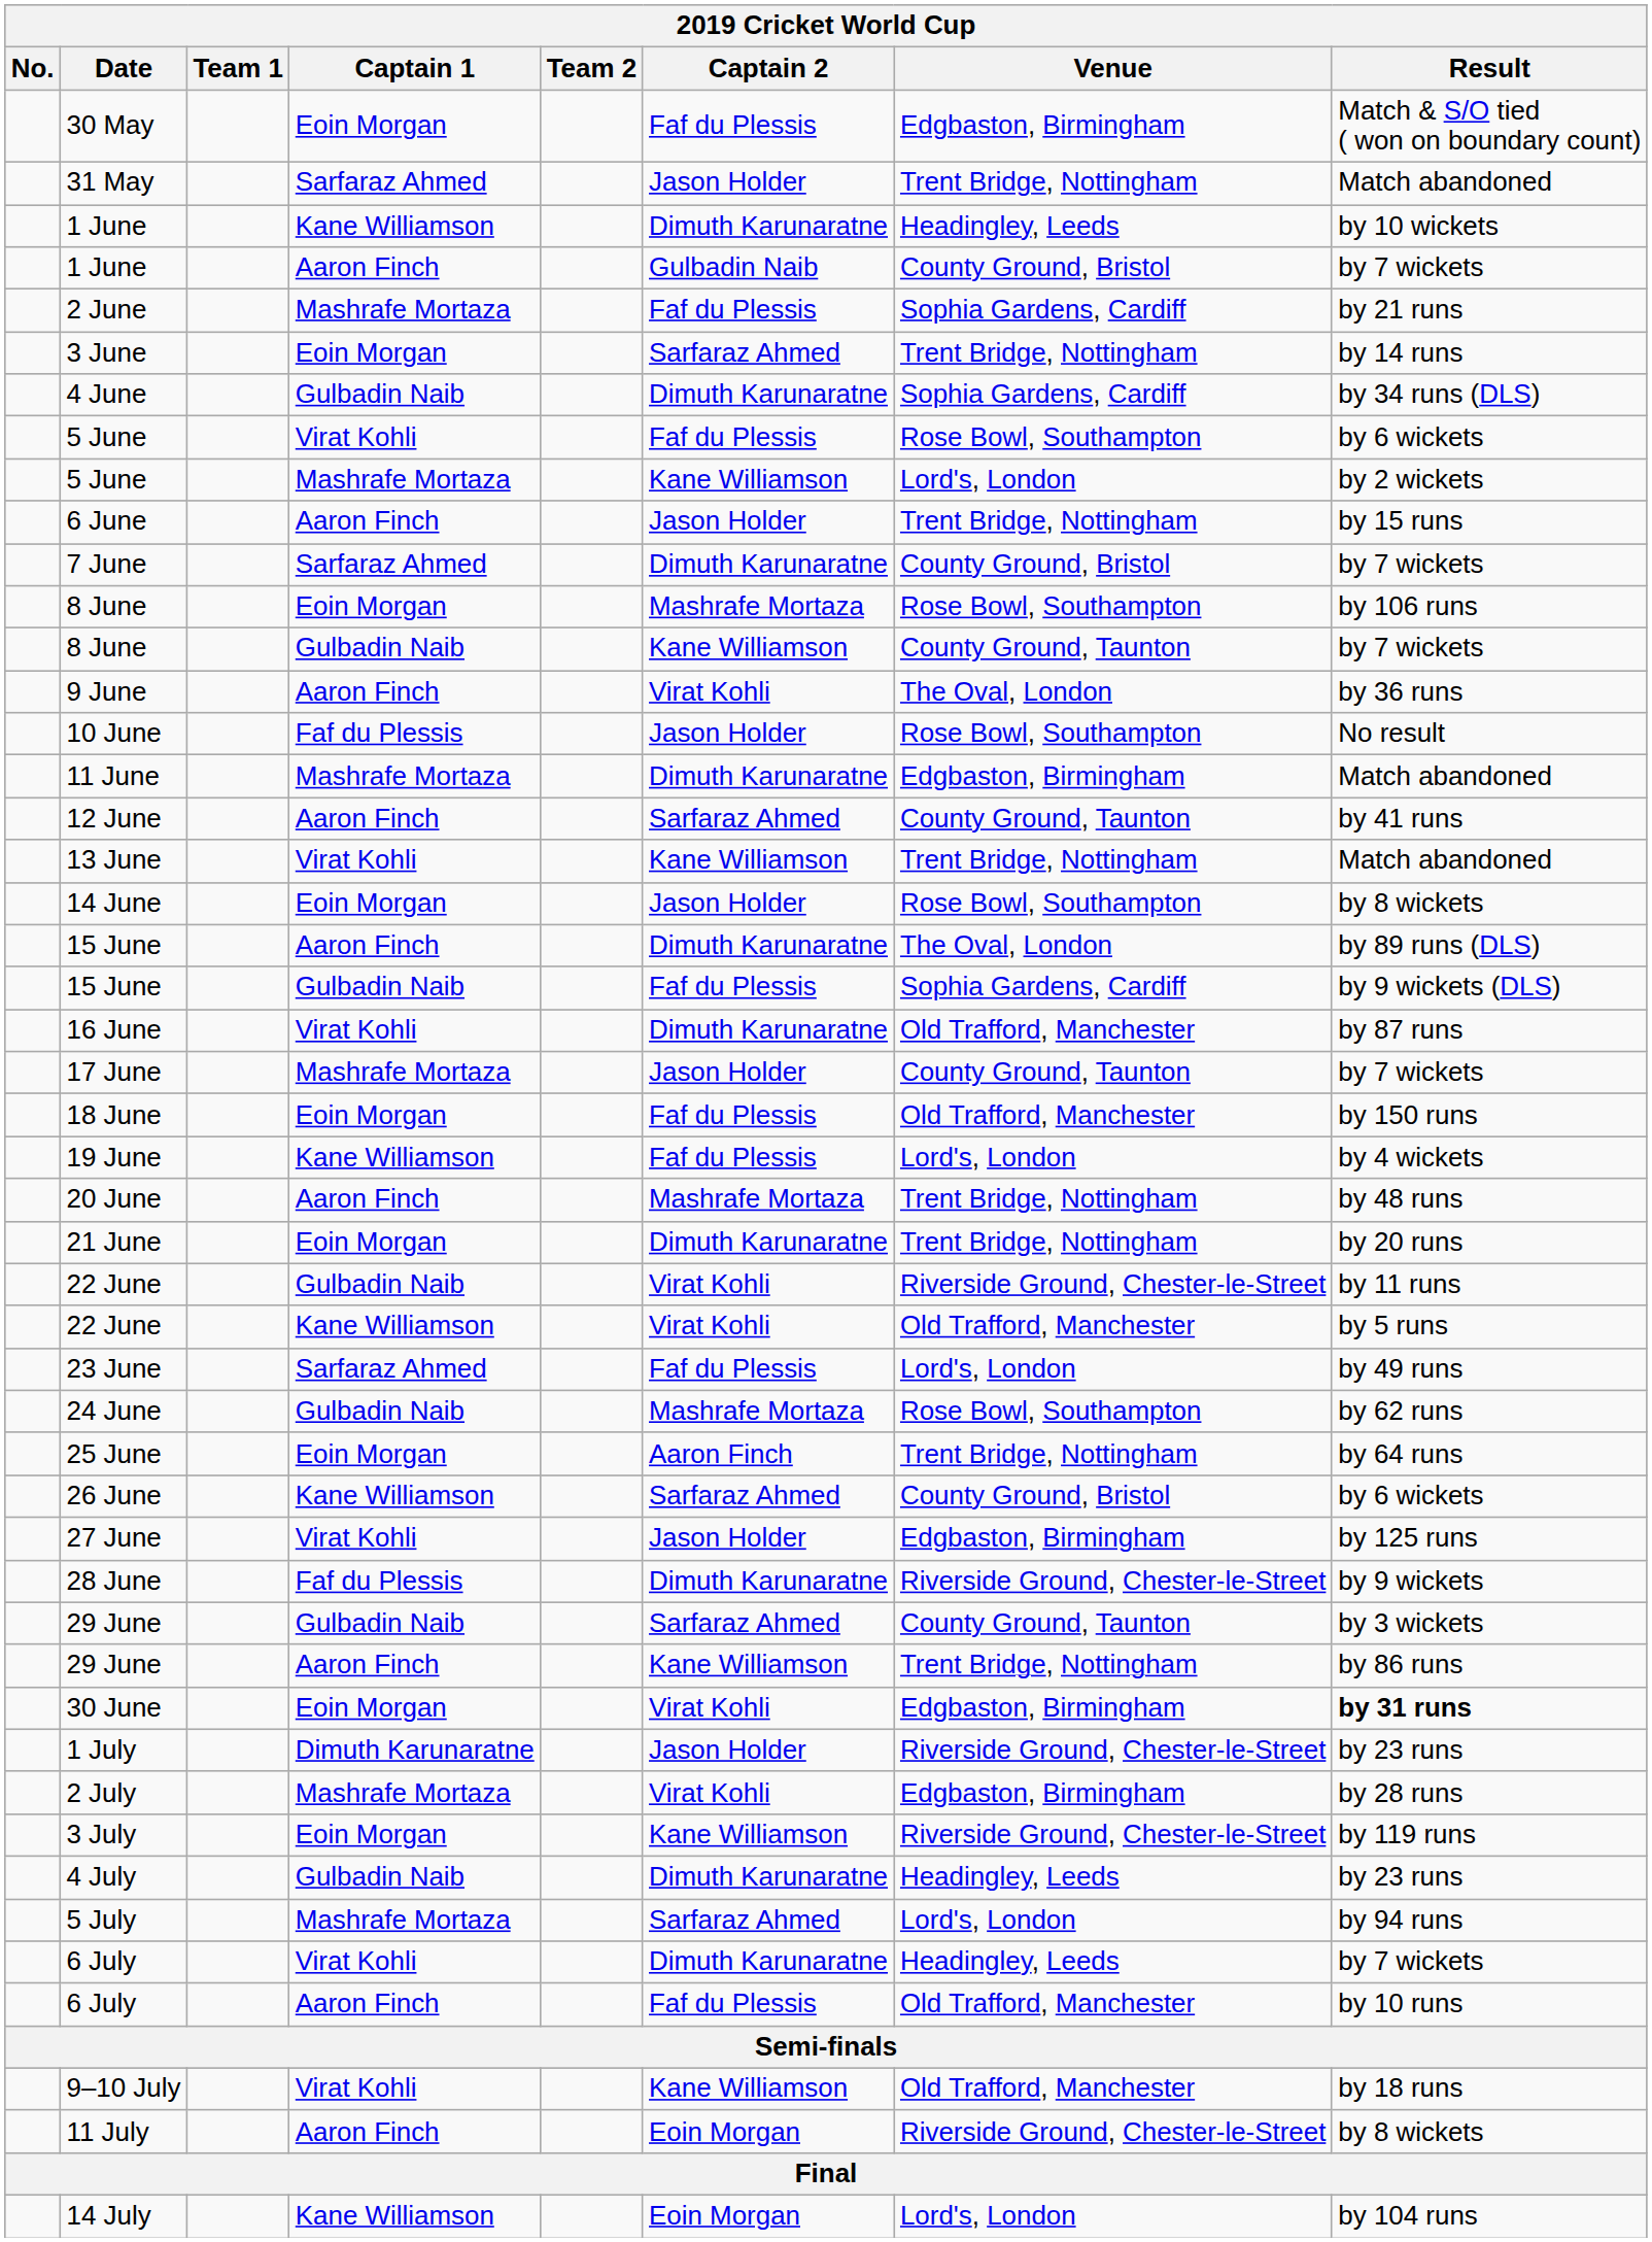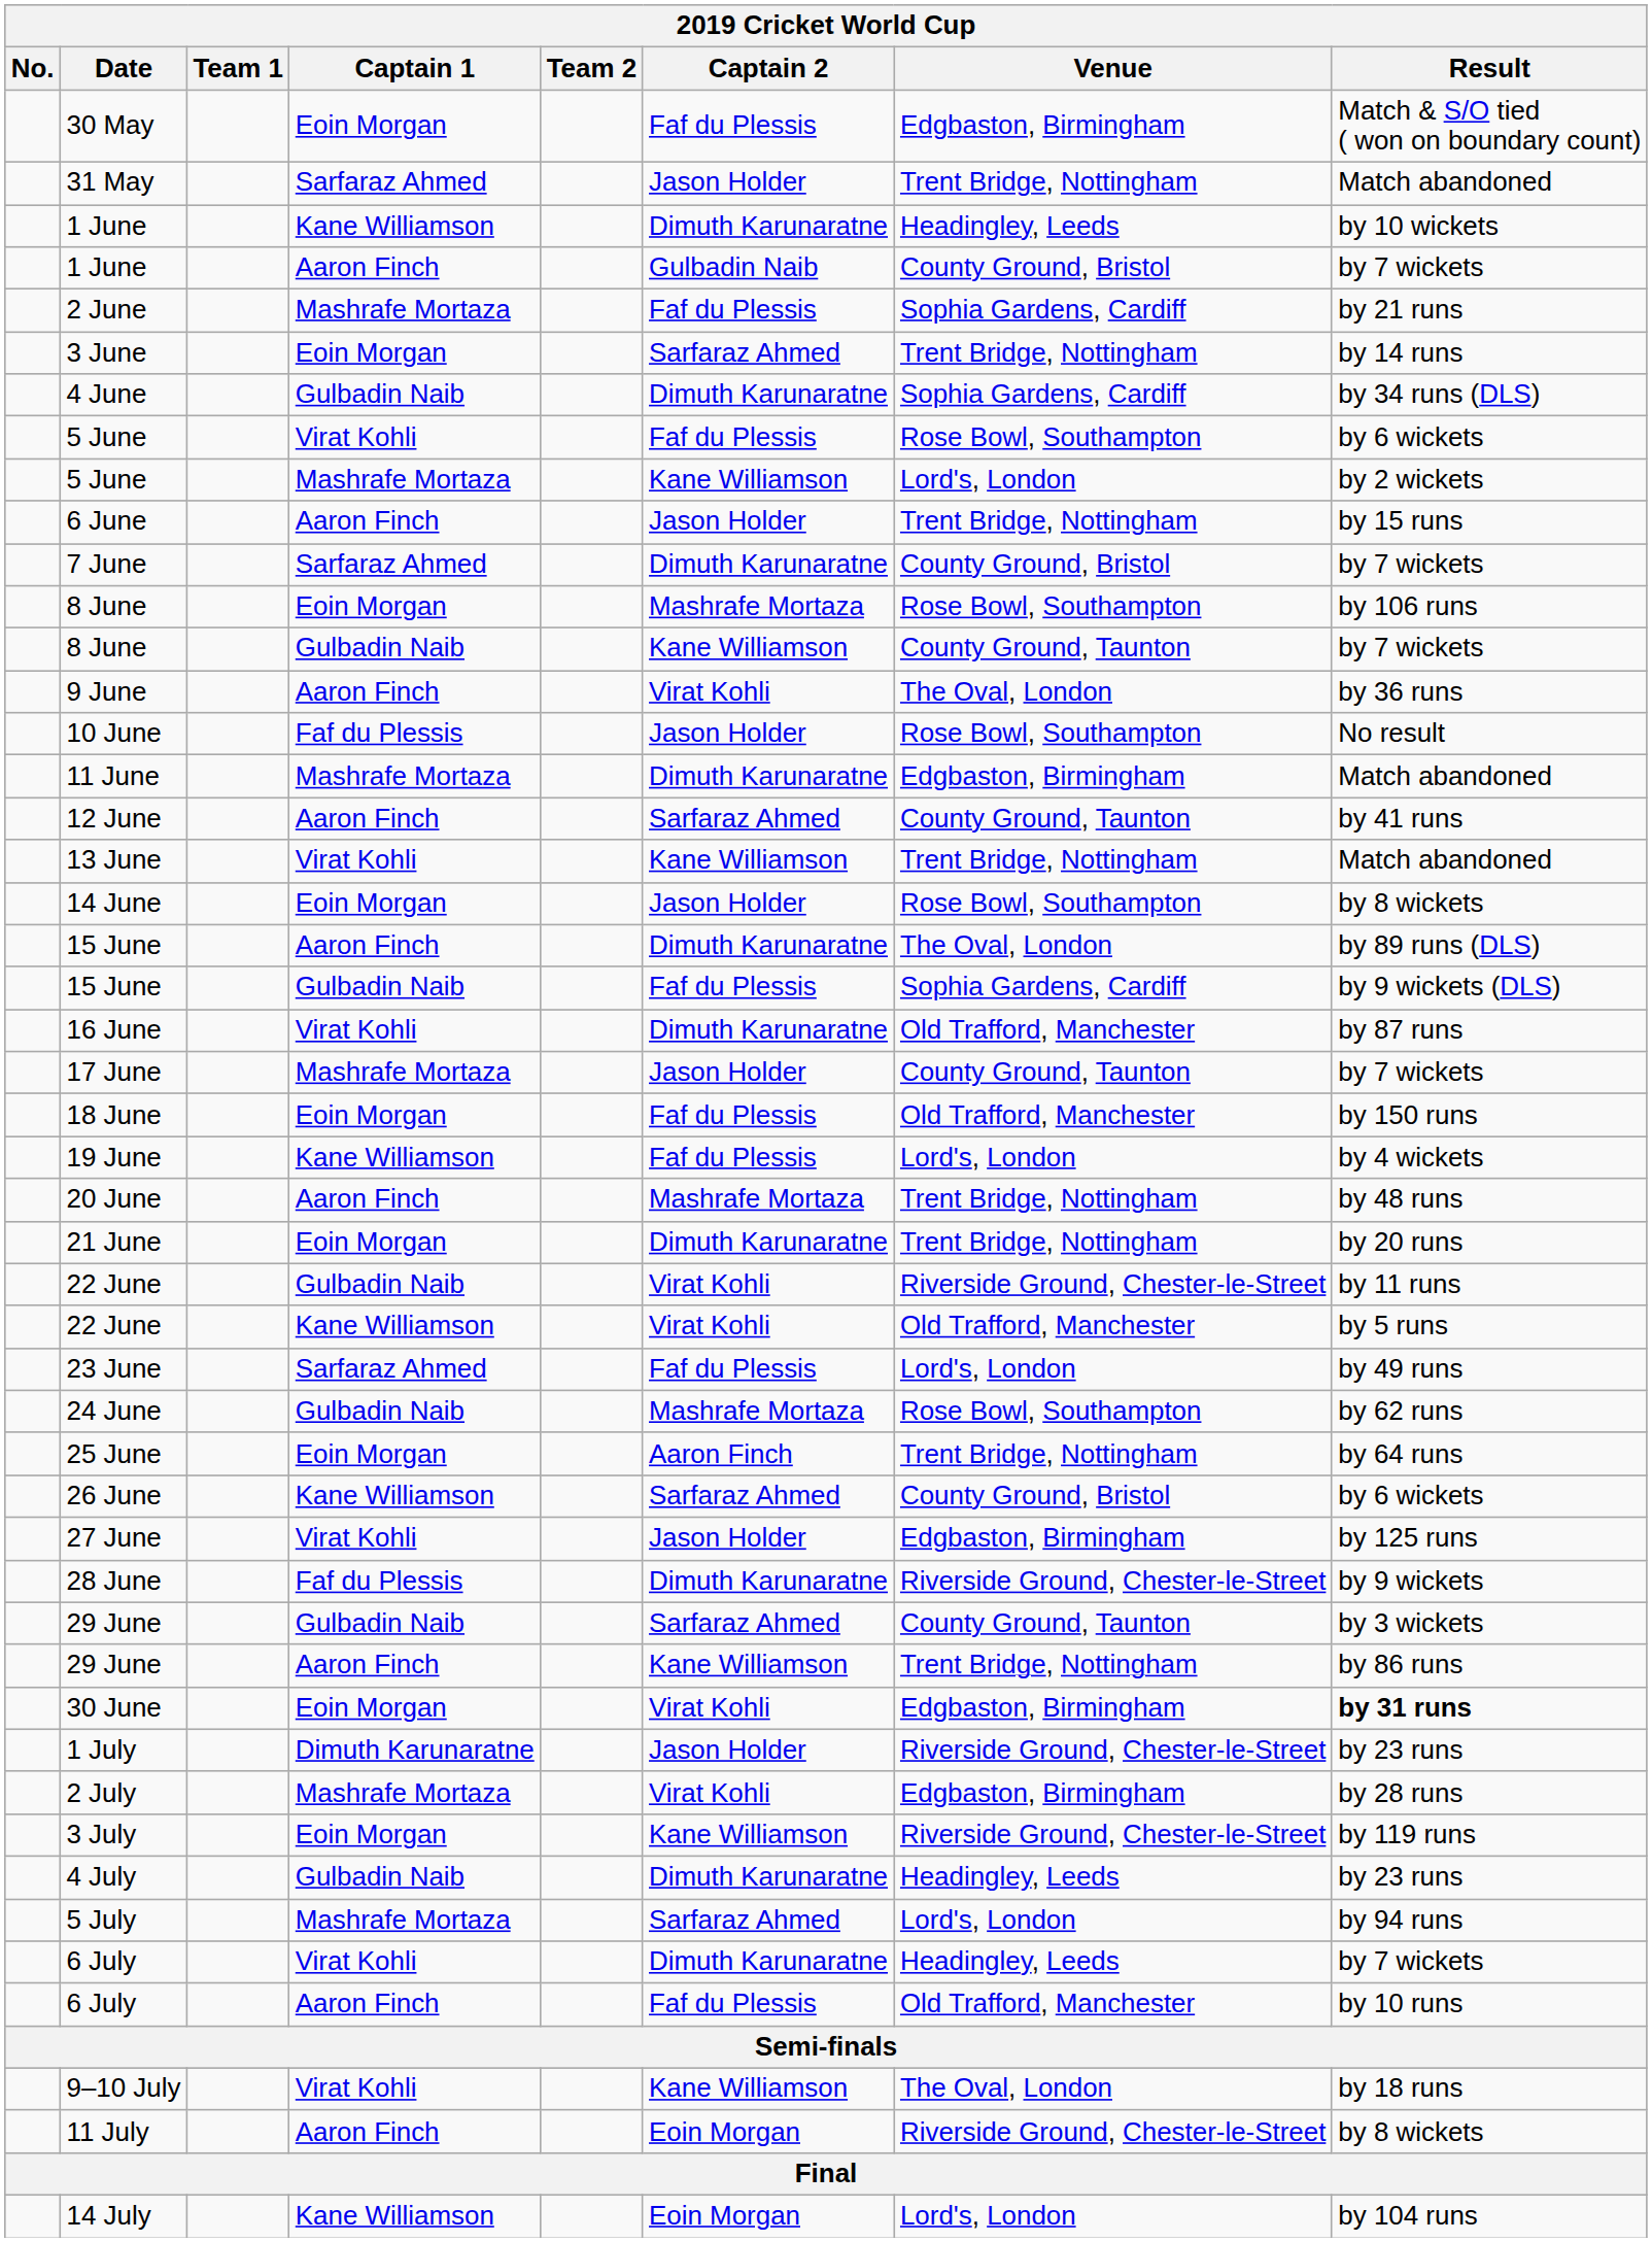9–10 July | Venue: Old Trafford, Manchester -> The Oval, London
